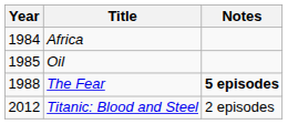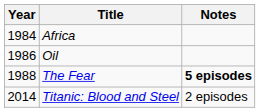Oil | Year: 1985 -> 1986
Titanic: Blood and Steel | Year: 2012 -> 2014
